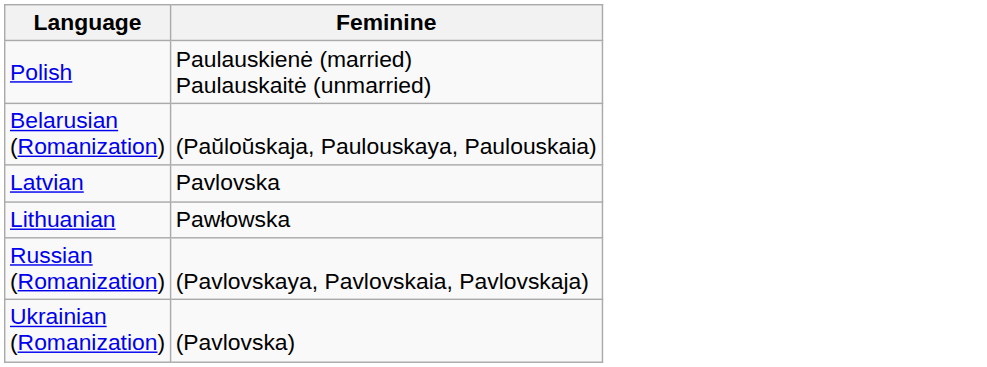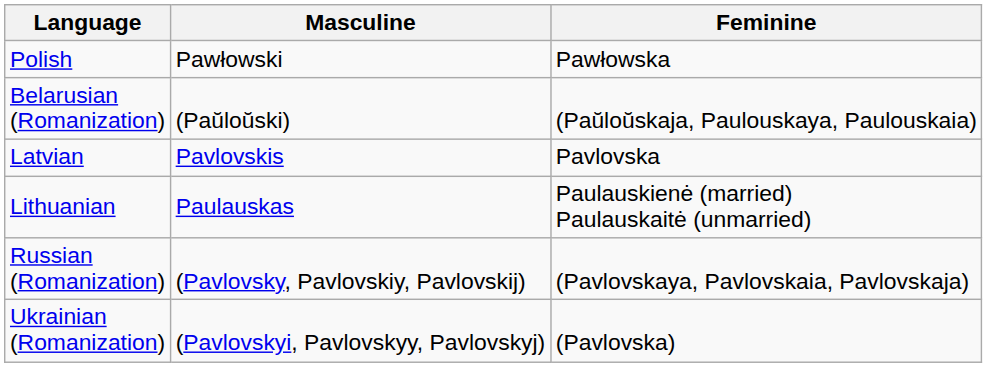+ column: Masculine | Pawłowski | (Paŭloŭski) | Pavlovskis | Paulauskas | (Pavlovsky, Pavlovskiy, Pavlovskij) | (Pavlovskyi, Pavlovskyy, Pavlovskyj)
Polish | Feminine: Paulauskienė (married) Paulauskaitė (unmarried) -> Pawłowska
Lithuanian | Feminine: Pawłowska -> Paulauskienė (married) Paulauskaitė (unmarried)
